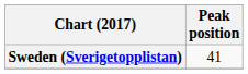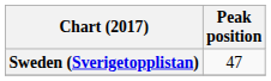Sweden (Sverigetopplistan) | Peak position: 41 -> 47
